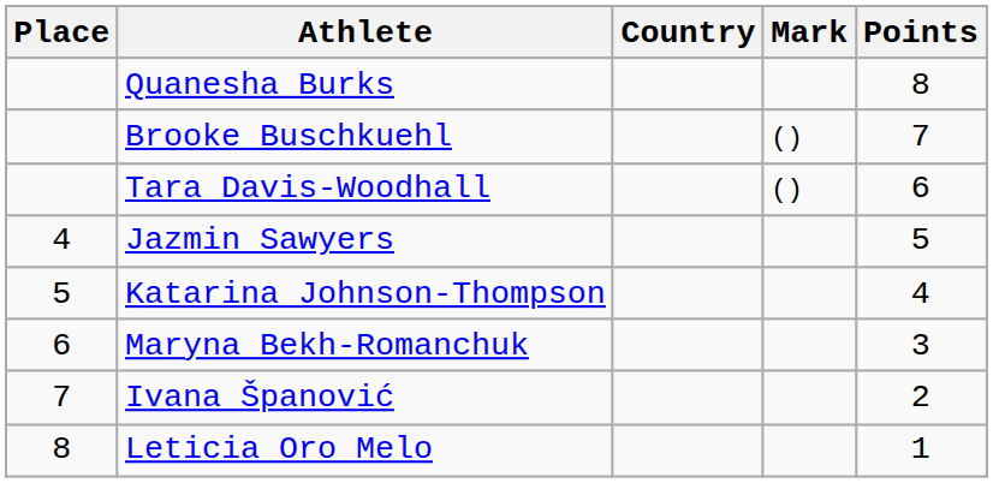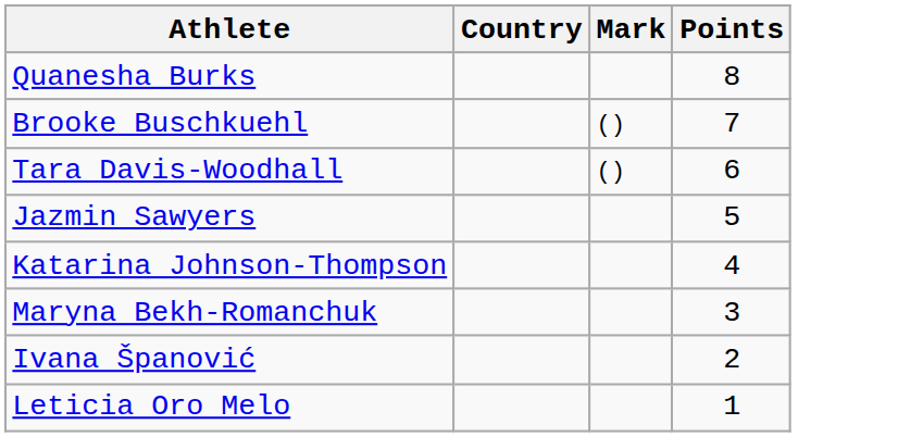- column: Place | 4 | 5 | 6 | 7 | 8
